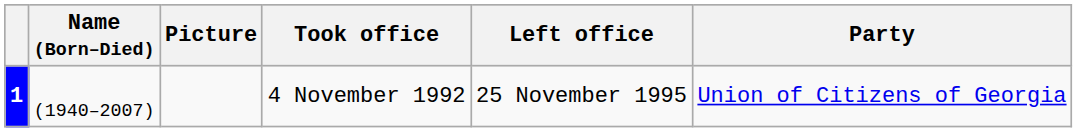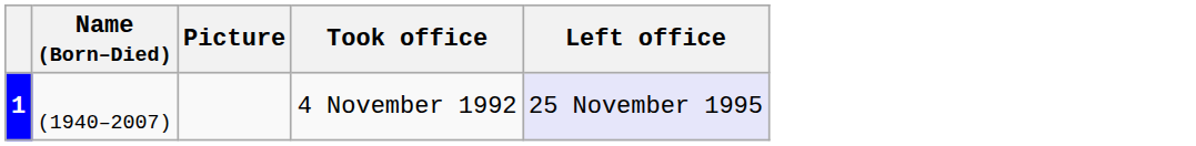- column: Party | Union of Citizens of Georgia
1 | Left office: no background -> lavender background
